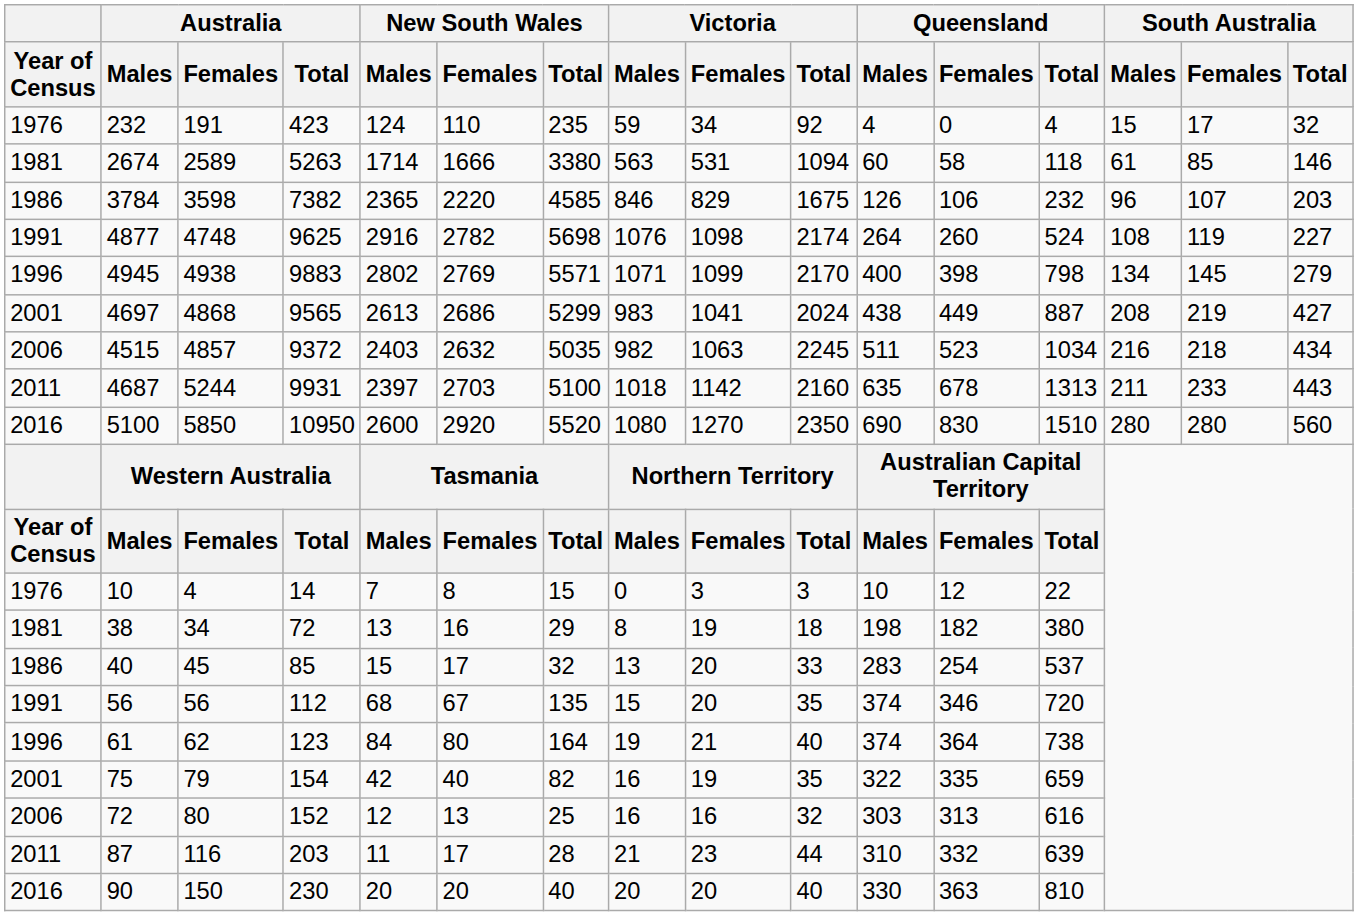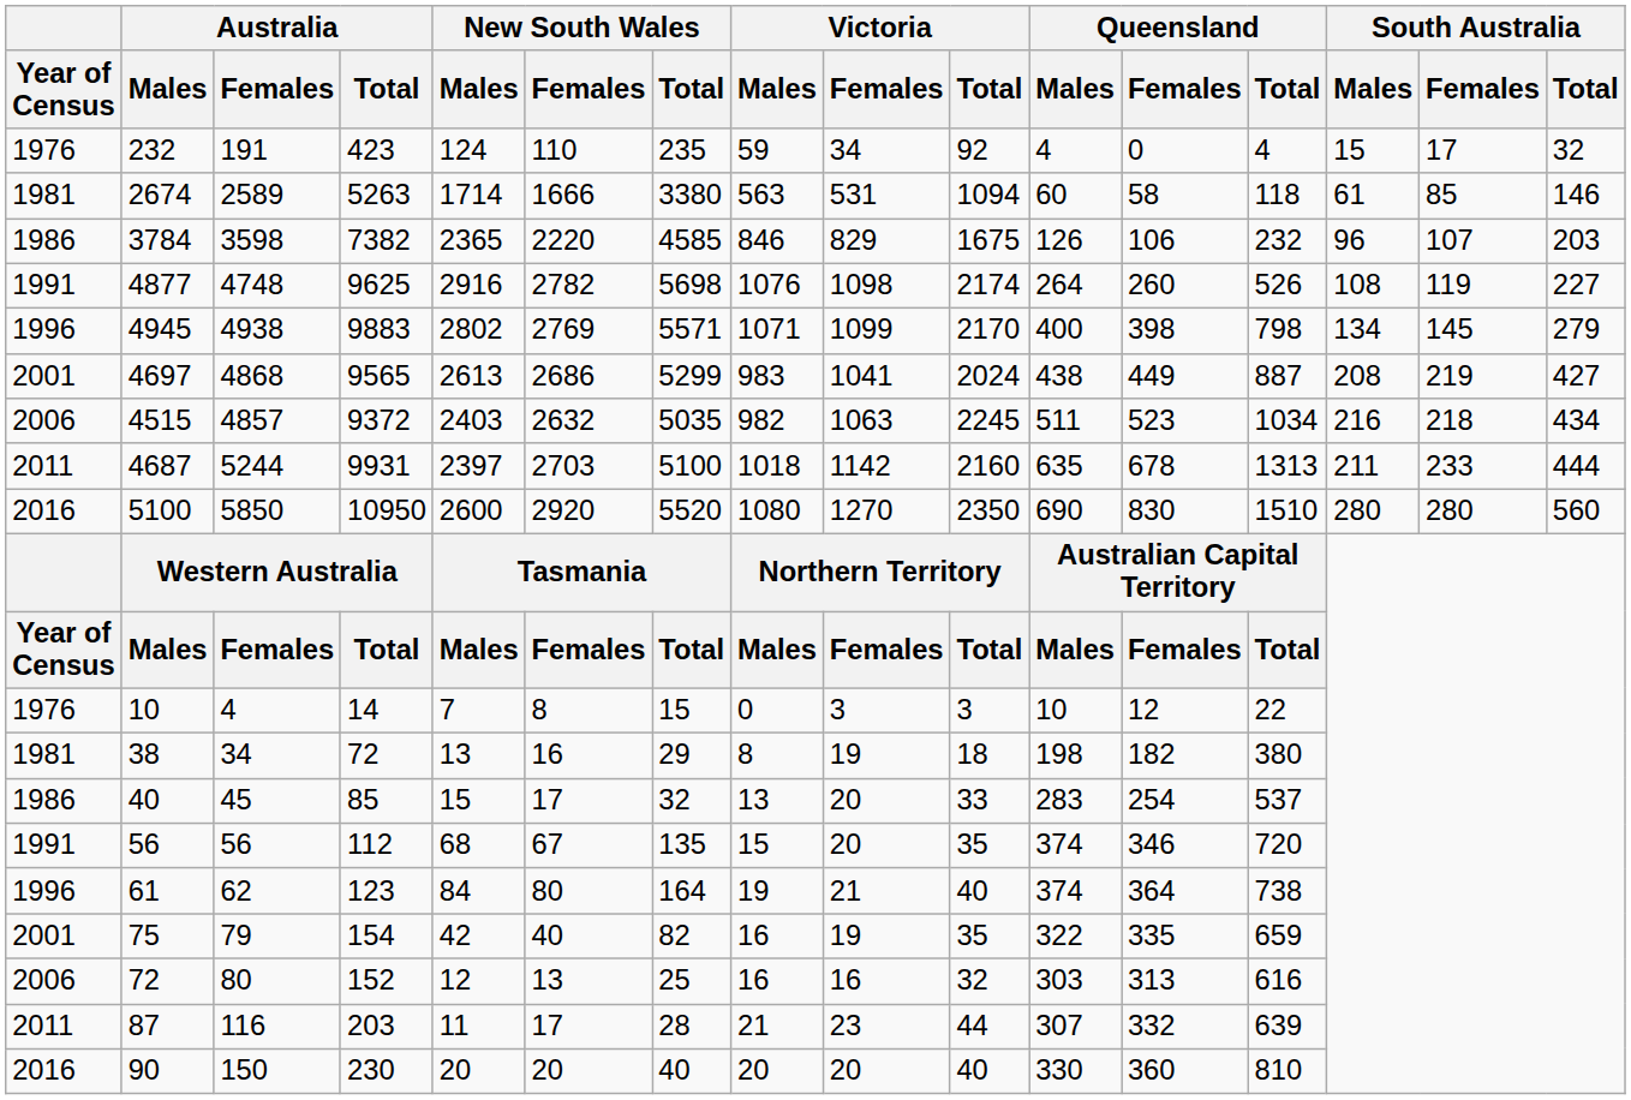4877 | Queensland / Total: 524 -> 526
4687 | South Australia / Total: 443 -> 444
87 | Queensland / Males: 310 -> 307
90 | Queensland / Females: 363 -> 360
